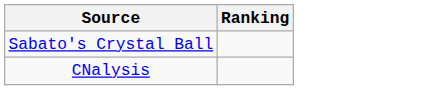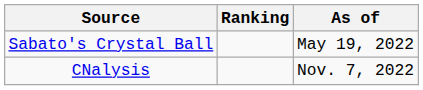+ column: As of | May 19, 2022 | Nov. 7, 2022
